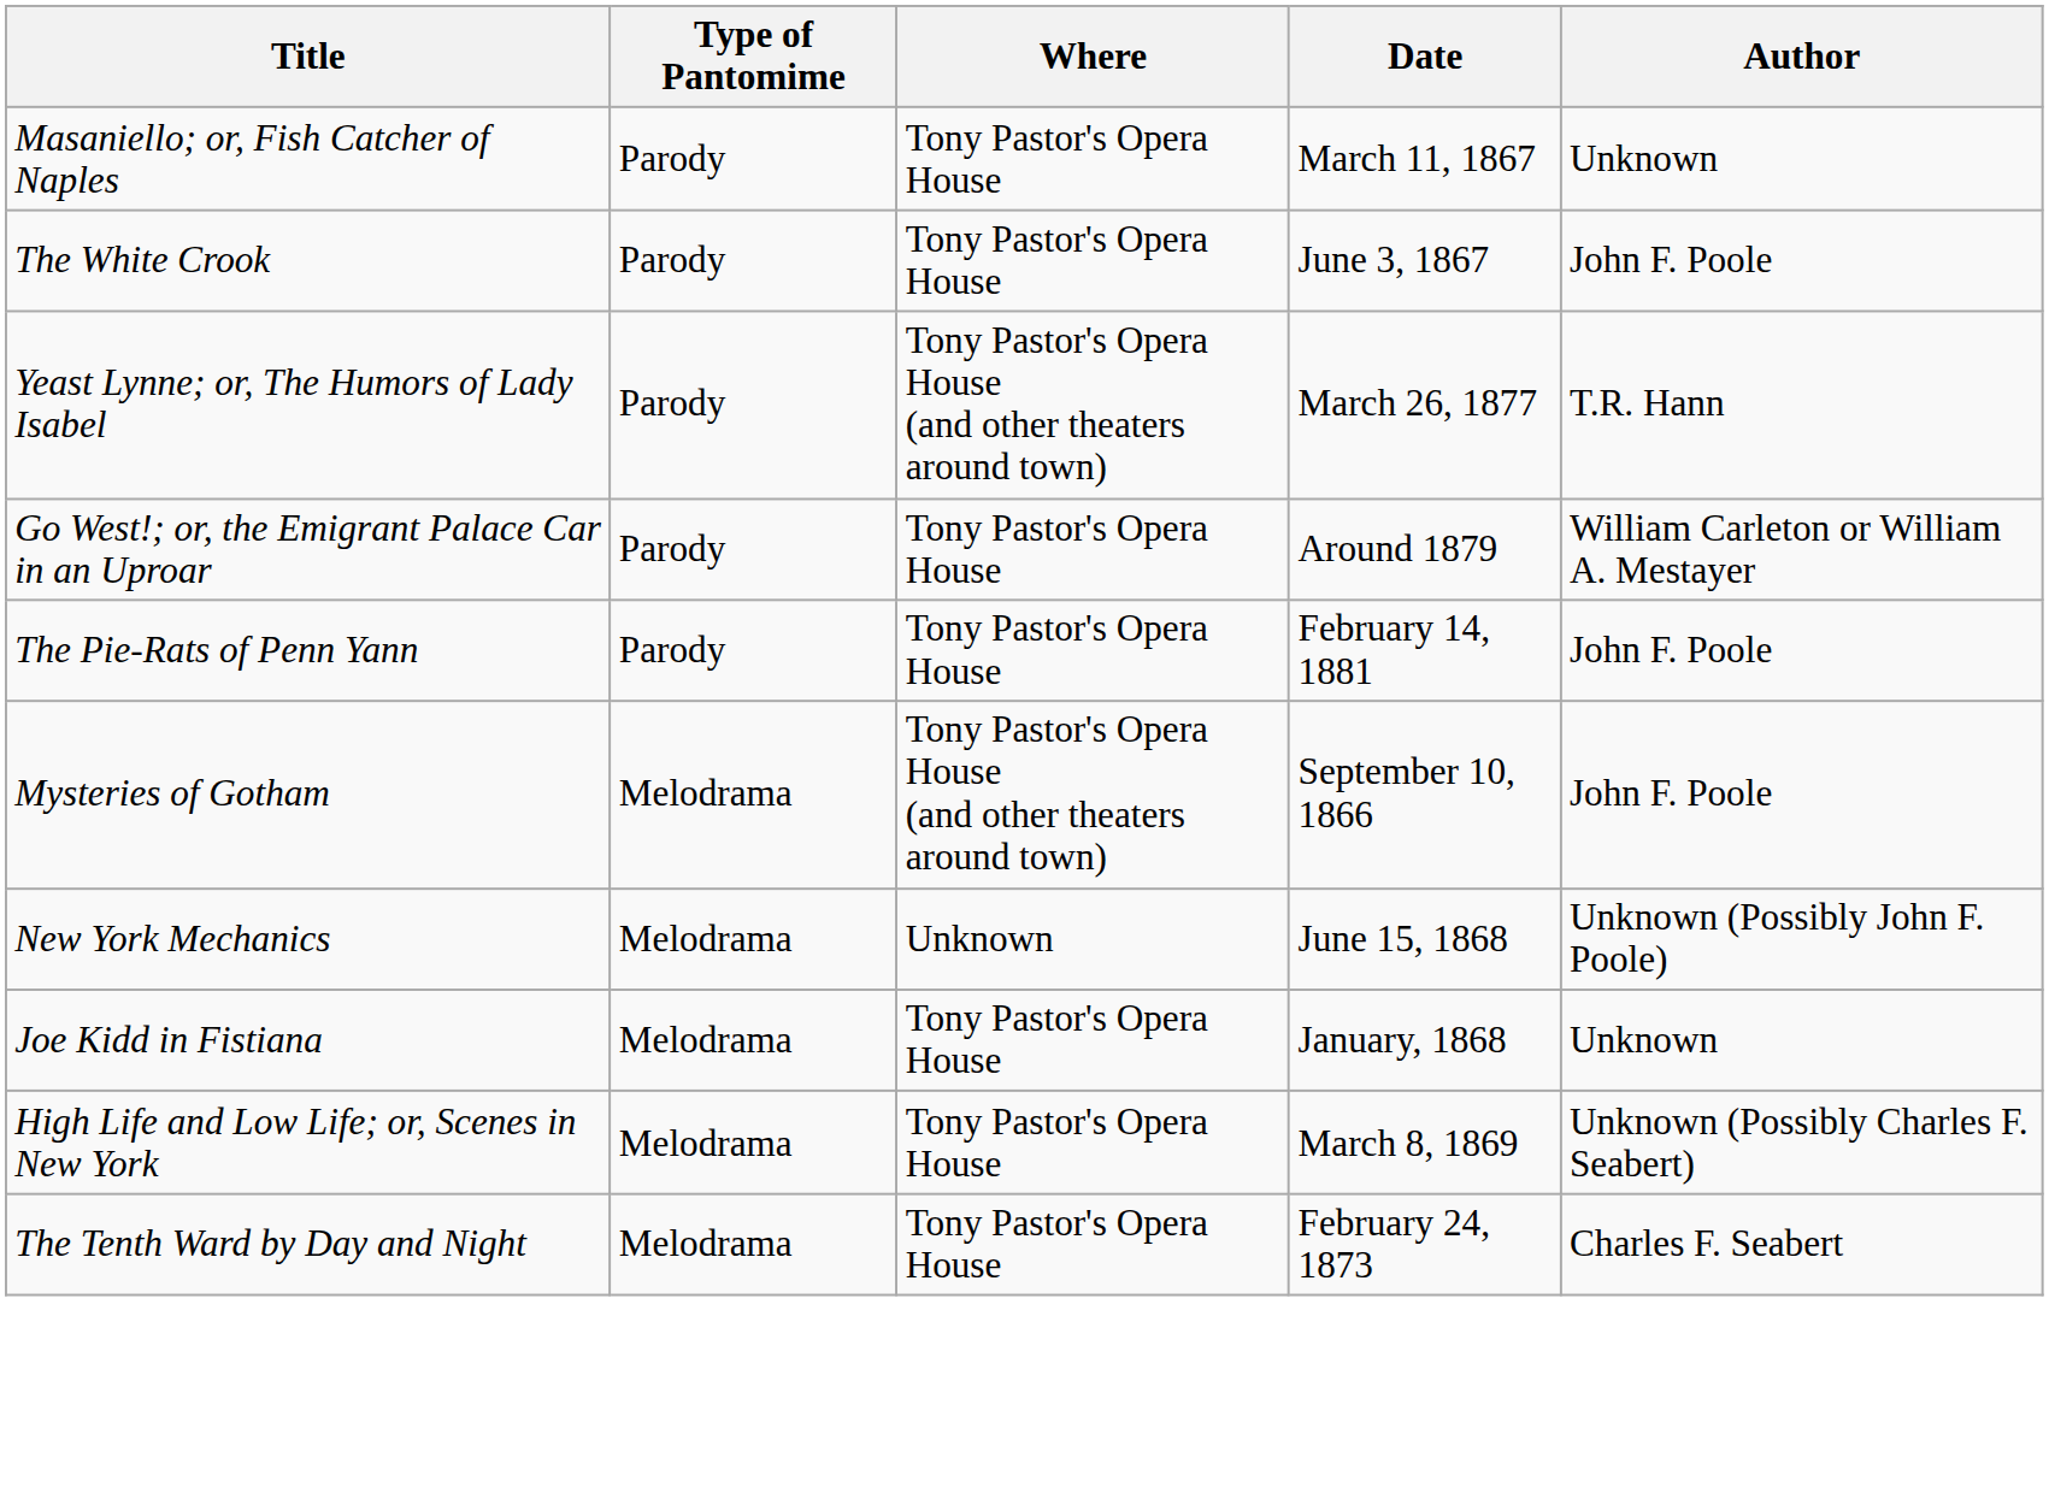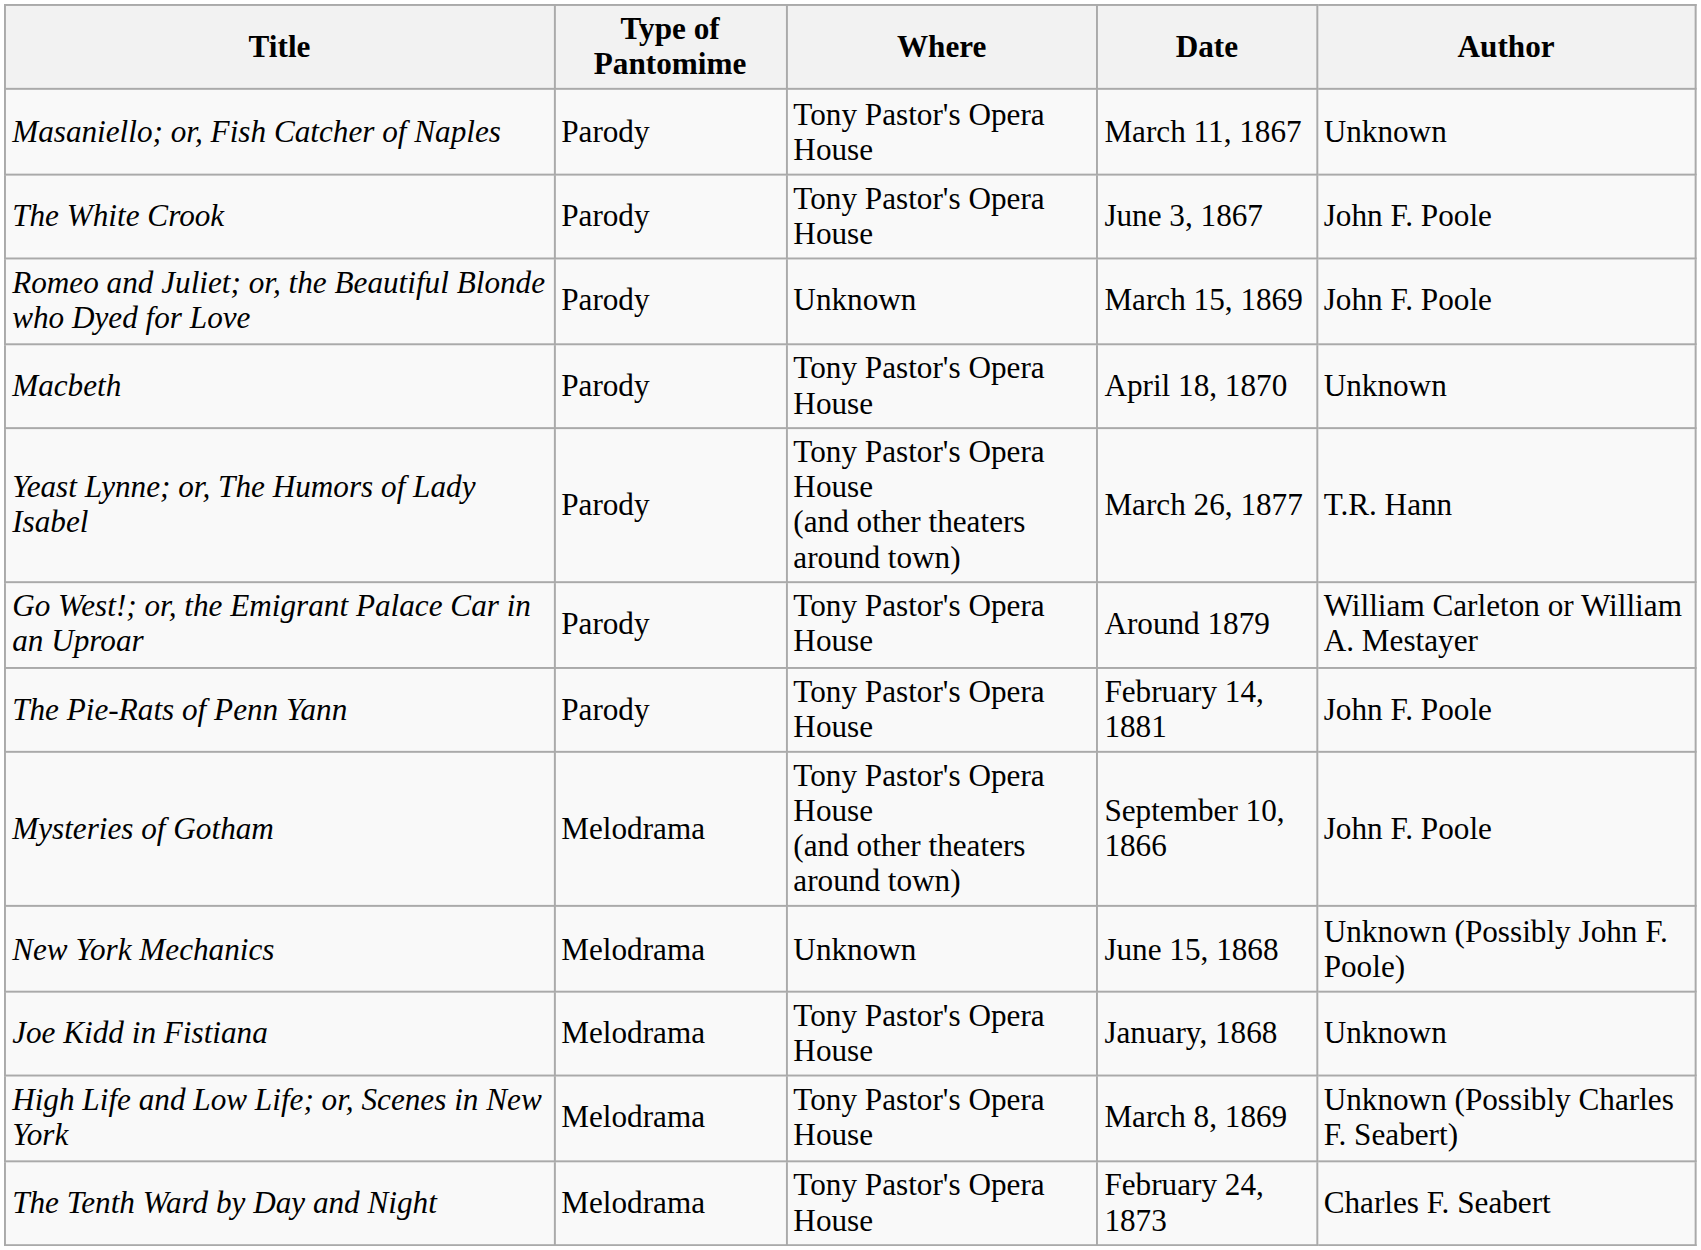+ row: Romeo and Juliet; or, the Beautiful Blonde who Dyed for Love | Parody | Unknown | March 15, 1869 | John F. Poole
+ row: Macbeth | Parody | Tony Pastor's Opera House | April 18, 1870 | Unknown
